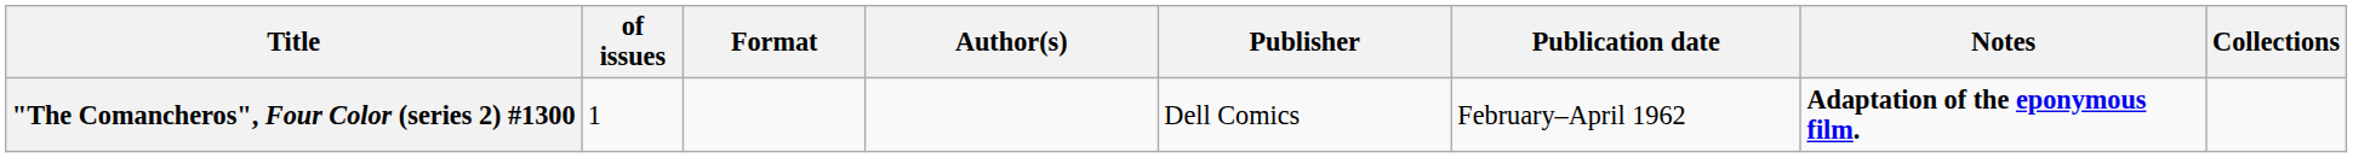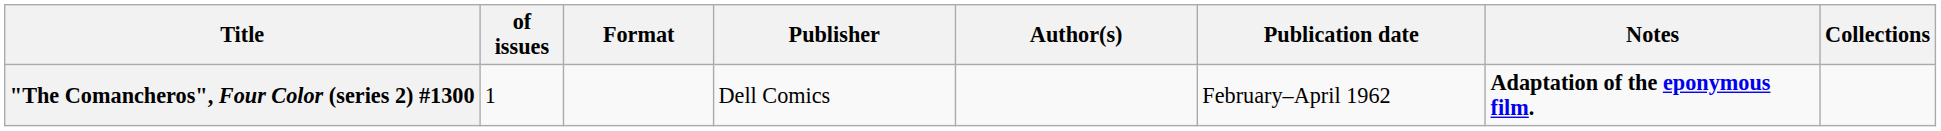columns swapped: Author(s) <-> Publisher
